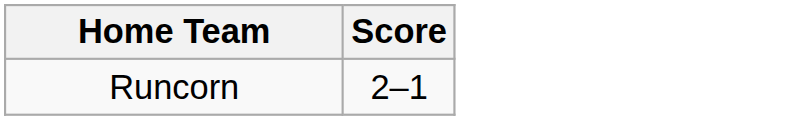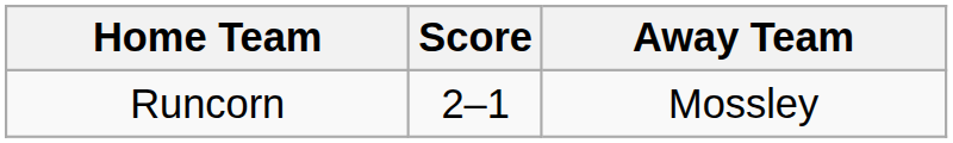+ column: Away Team | Mossley
